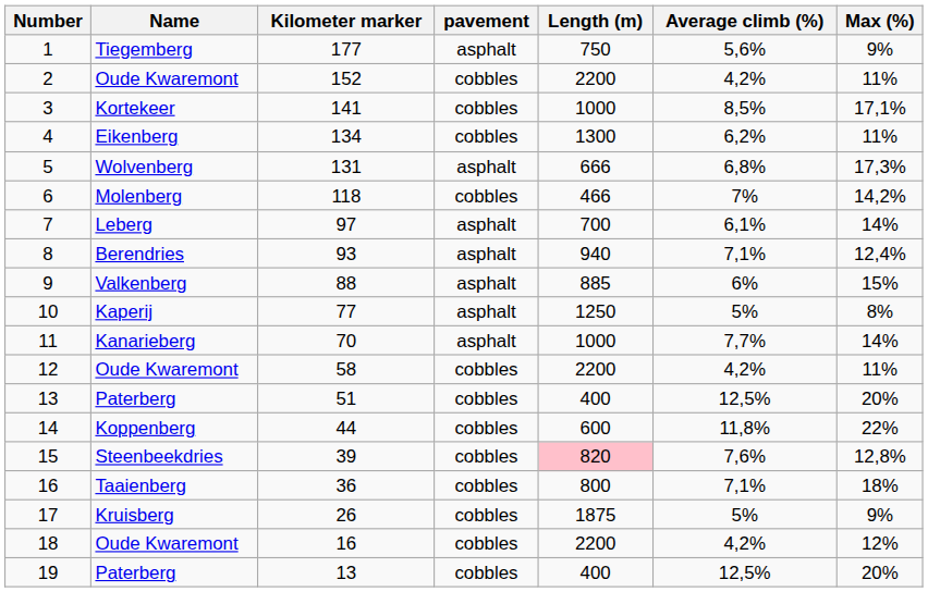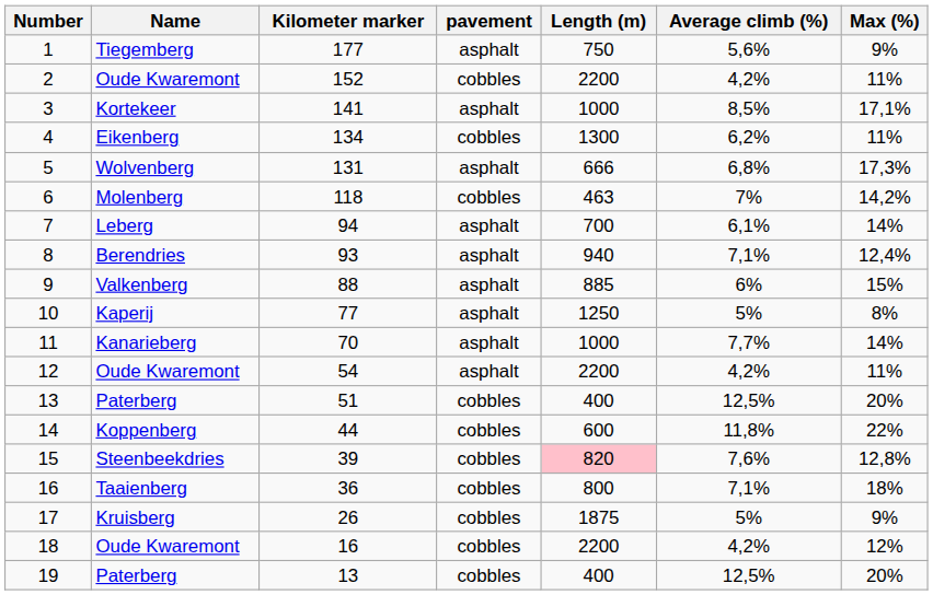3 | pavement: cobbles -> asphalt
6 | Length (m): 466 -> 463
7 | Kilometer marker: 97 -> 94
12 | Kilometer marker: 58 -> 54
12 | pavement: cobbles -> asphalt
